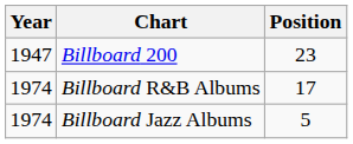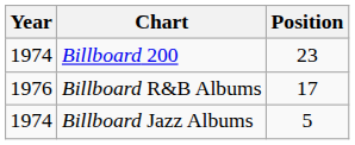Billboard 200 | Year: 1947 -> 1974
Billboard R&B Albums | Year: 1974 -> 1976
